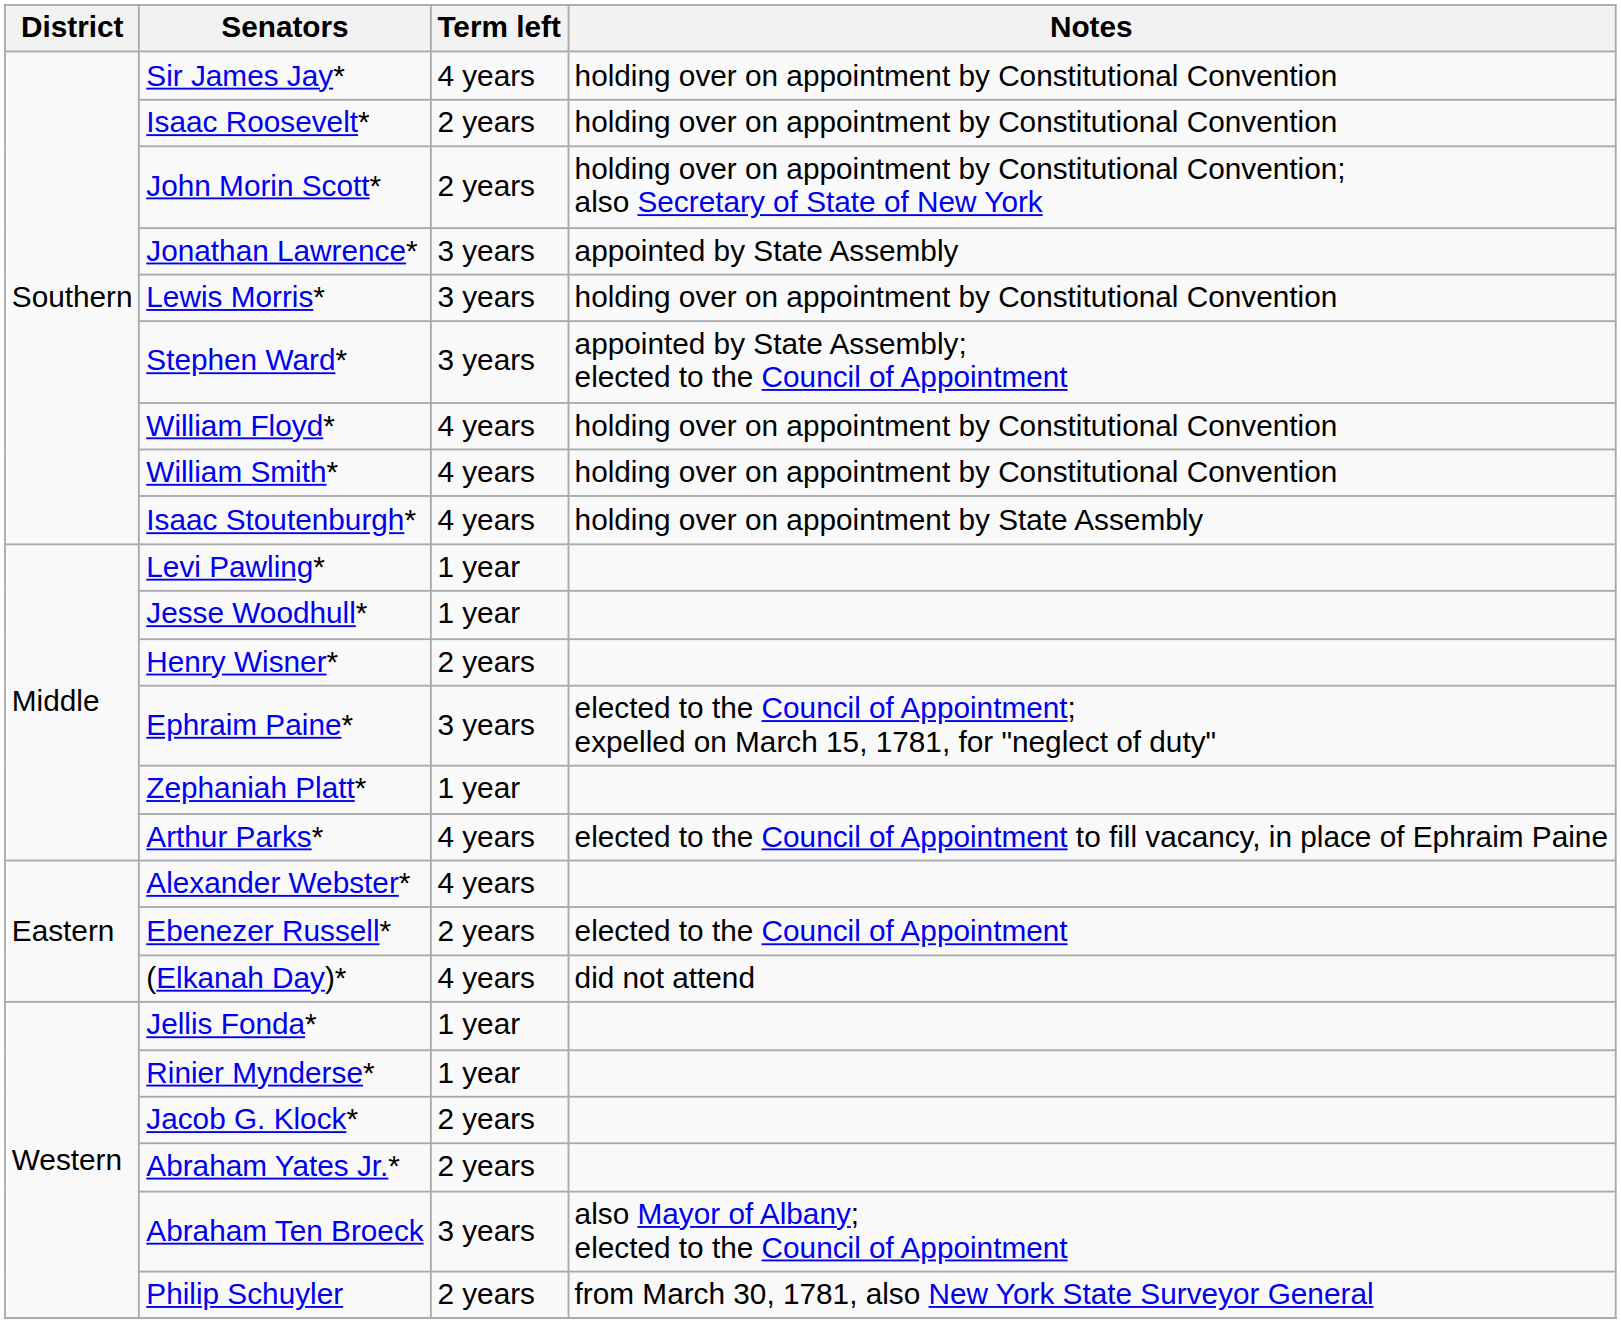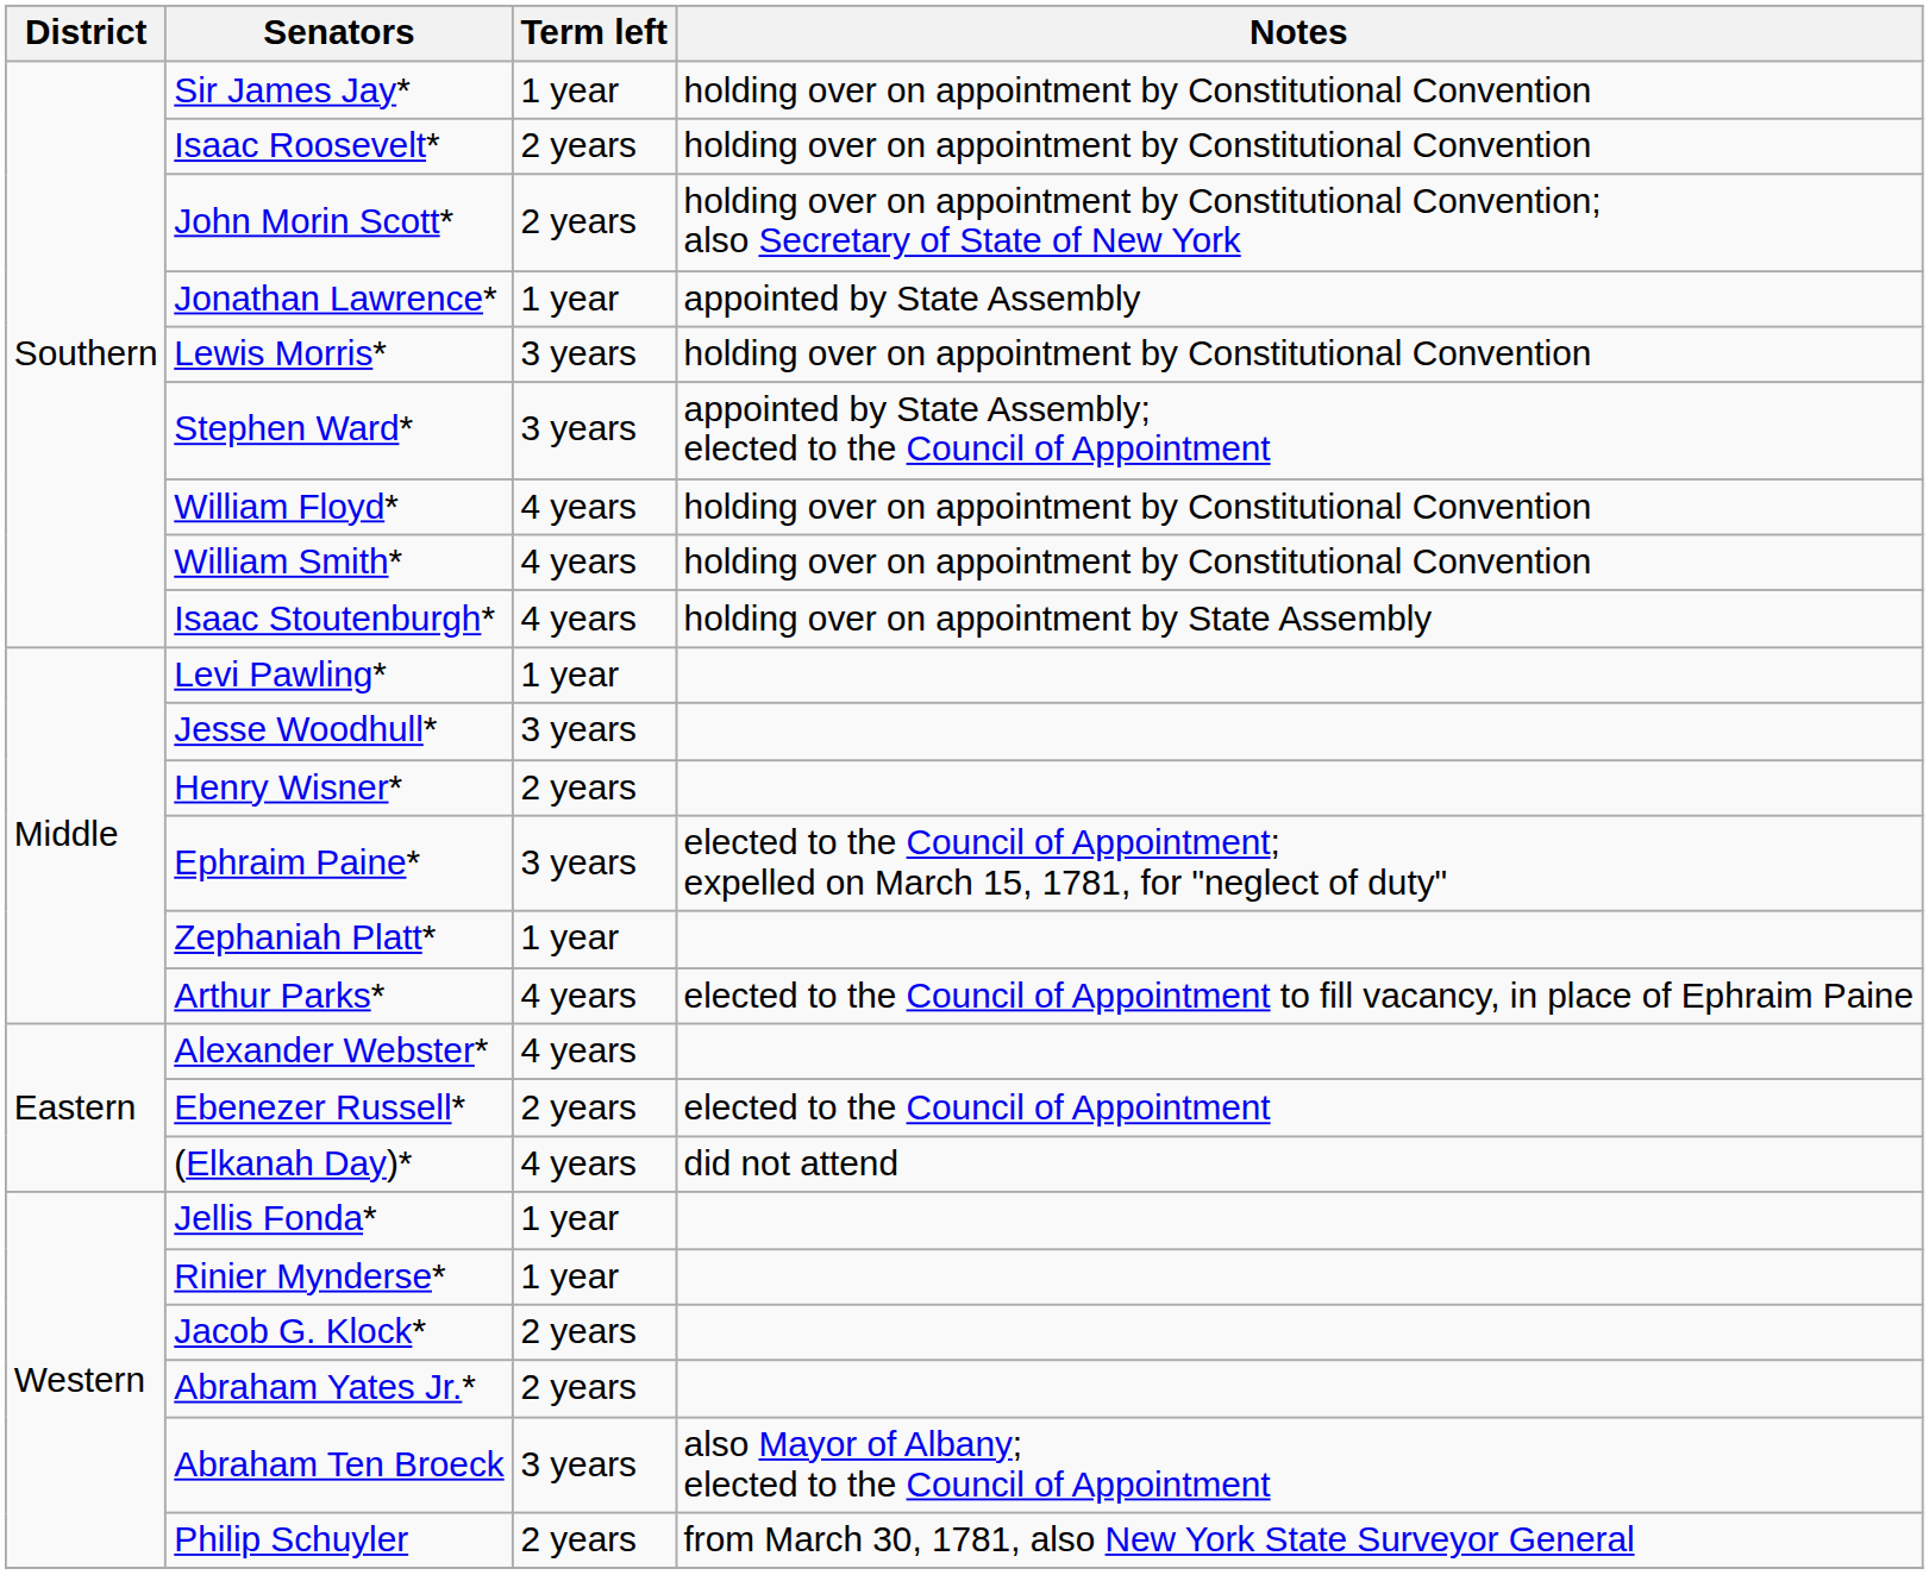Sir James Jay* | Term left: 4 years -> 1 year
Jonathan Lawrence* | Term left: 3 years -> 1 year
Jesse Woodhull* | Term left: 1 year -> 3 years
